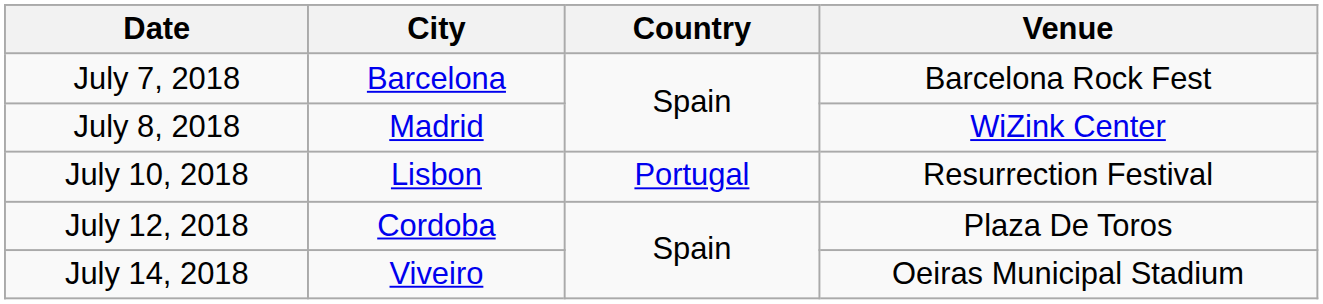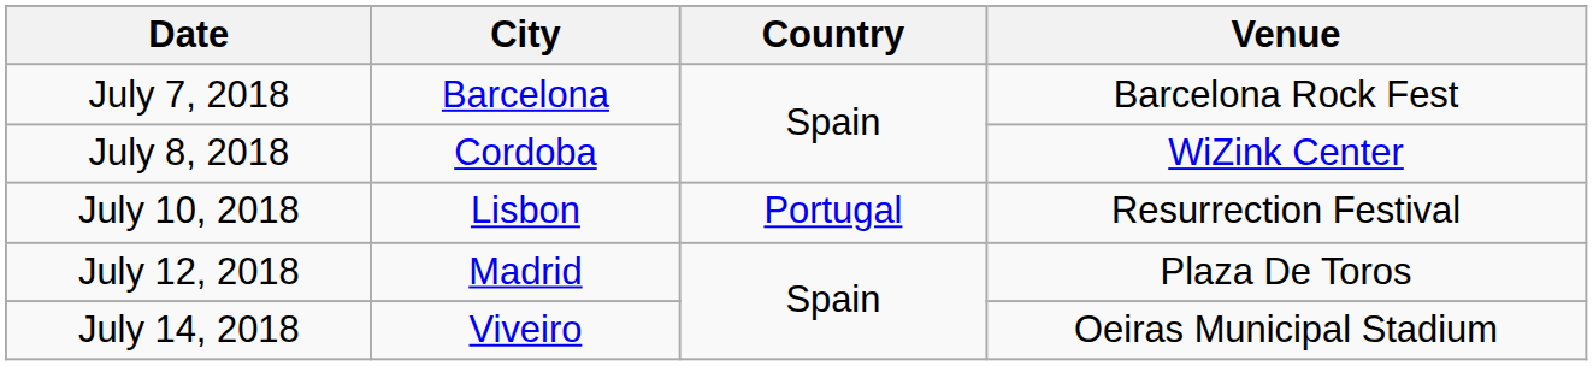July 8, 2018 | City: Madrid -> Cordoba
July 12, 2018 | City: Cordoba -> Madrid
